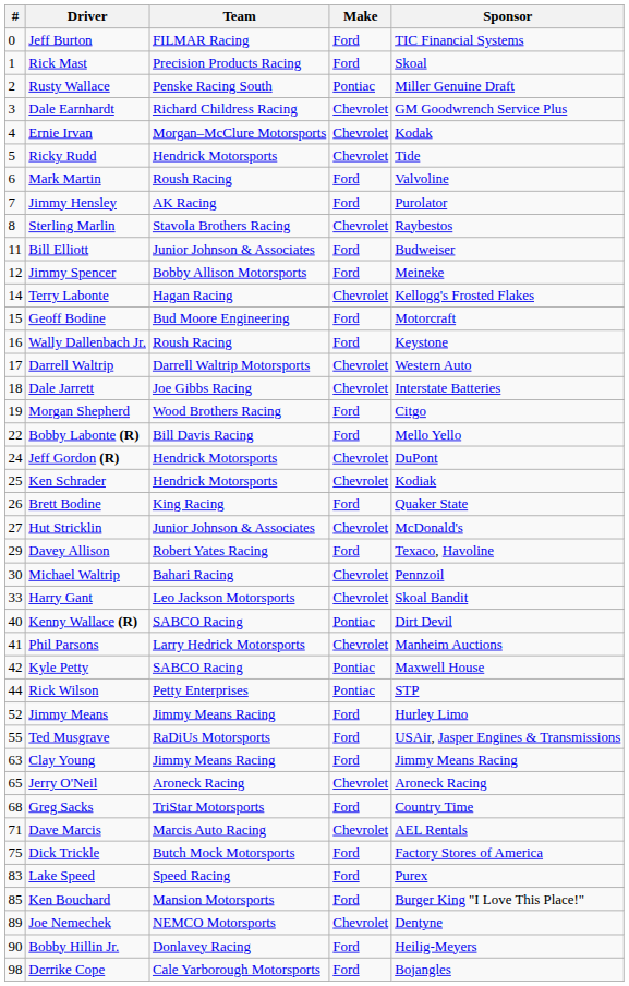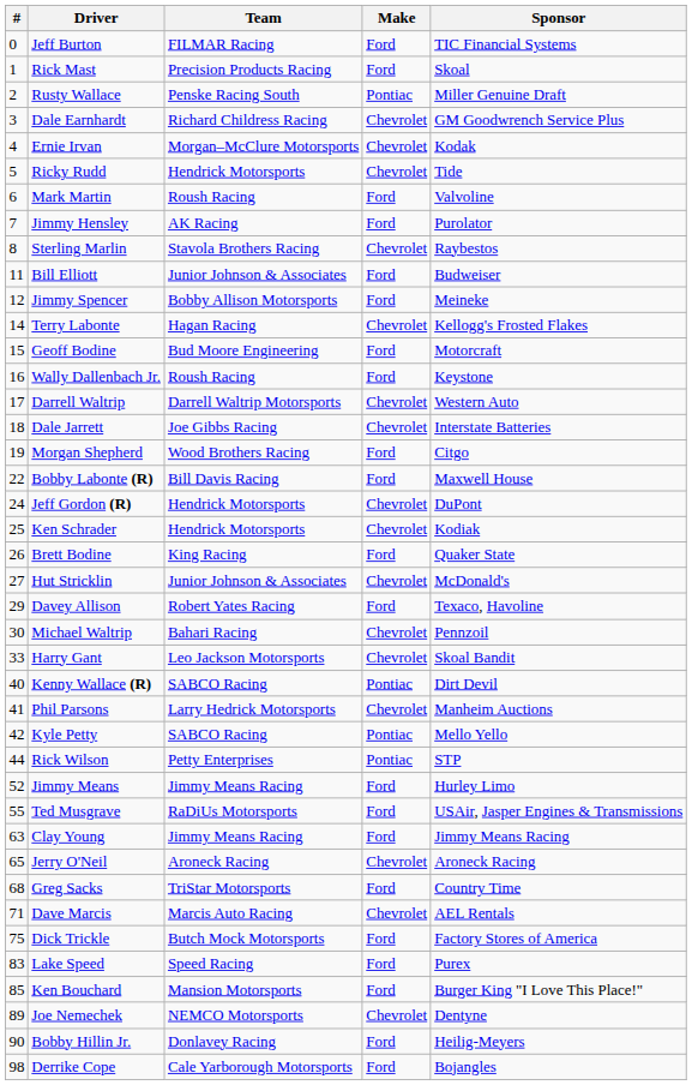Bobby Labonte (R) | Sponsor: Mello Yello -> Maxwell House
Kyle Petty | Sponsor: Maxwell House -> Mello Yello
